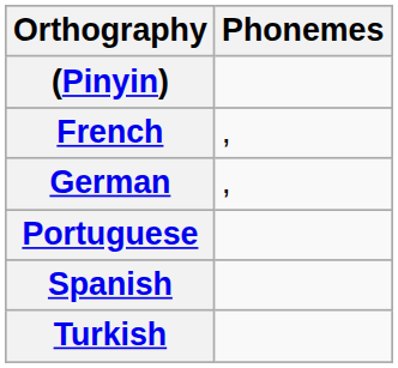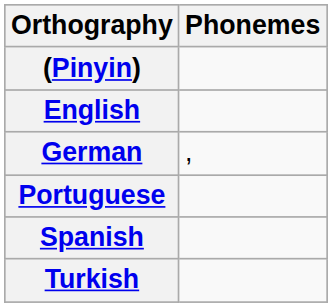+ row: English
- row: French | ,
